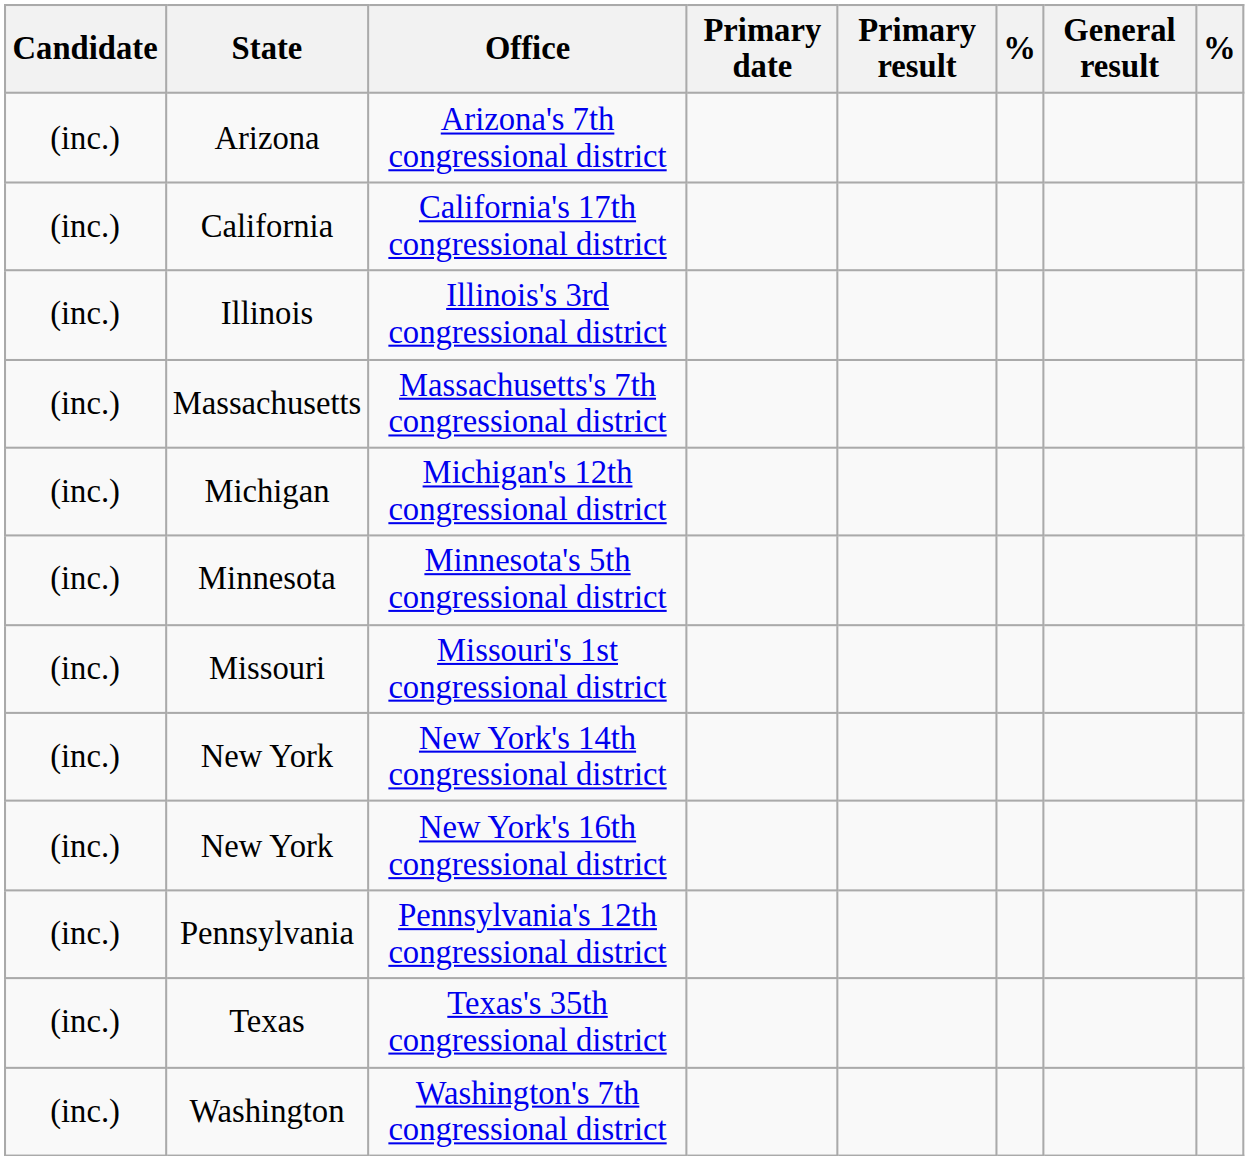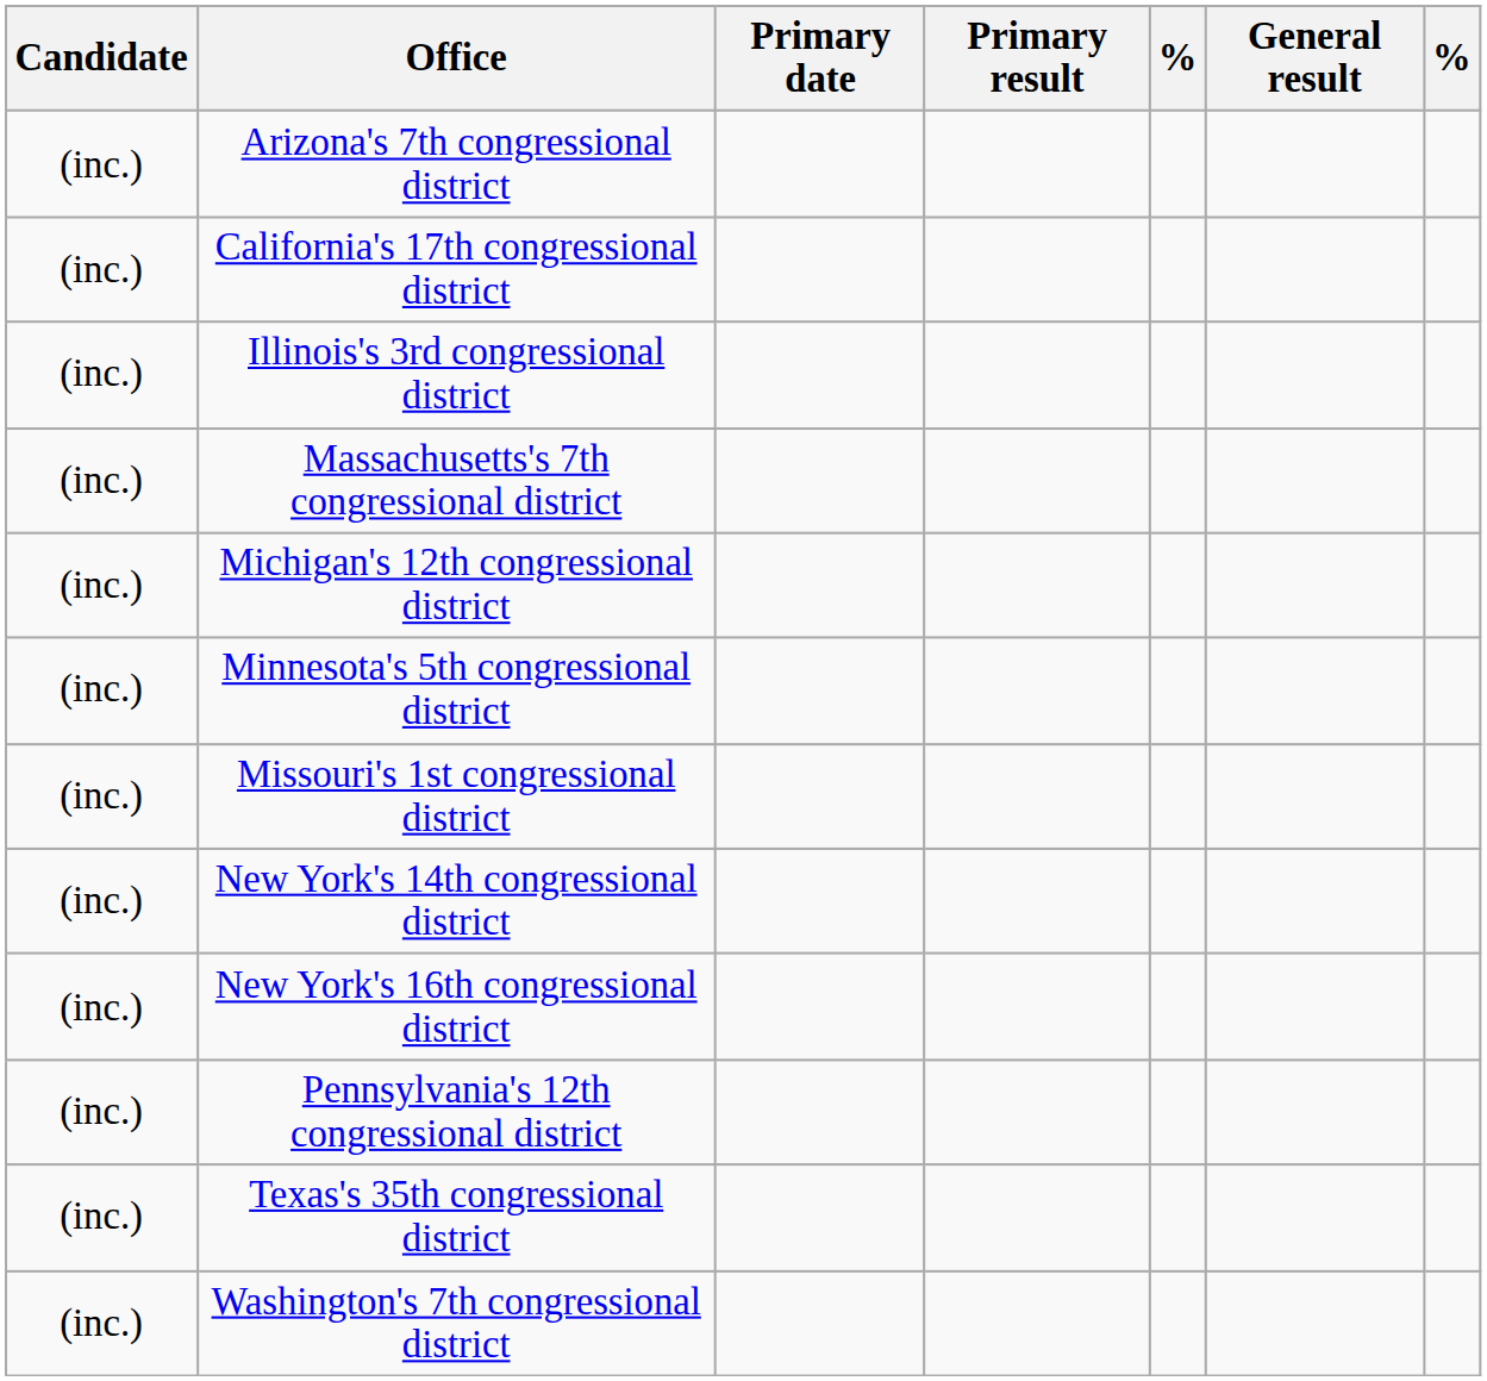- column: State | Arizona | California | Illinois | Massachusetts | Michigan | Minnesota | Missouri | New York | New York | Pennsylvania | Texas | Washington
